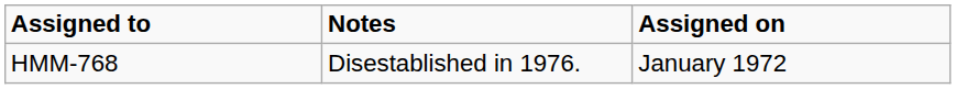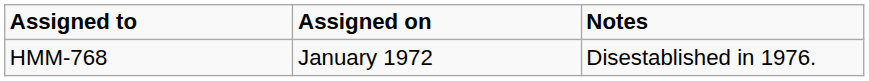columns swapped: Assigned on <-> Notes
